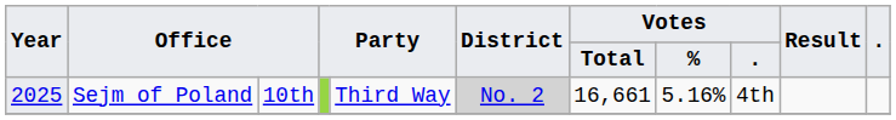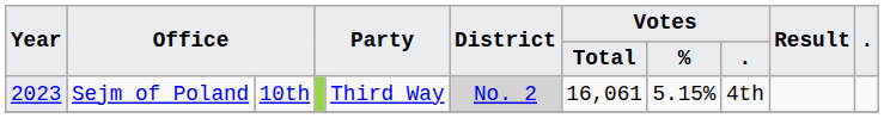Sejm of Poland | Year: 2025 -> 2023
Sejm of Poland | Votes / Total: 16,661 -> 16,061
Sejm of Poland | Votes / %: 5.16% -> 5.15%
